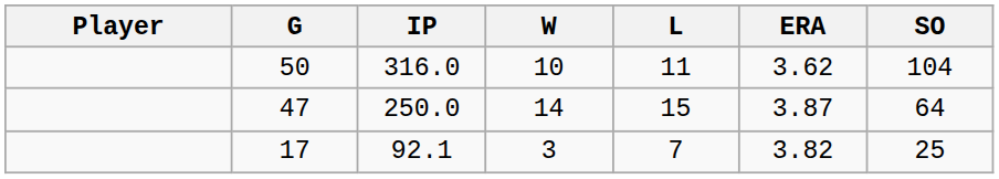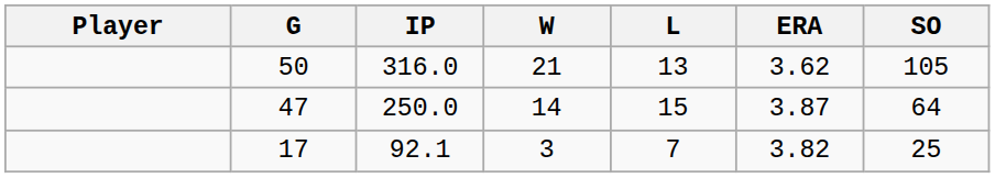50 | W: 10 -> 21
50 | L: 11 -> 13
50 | SO: 104 -> 105
